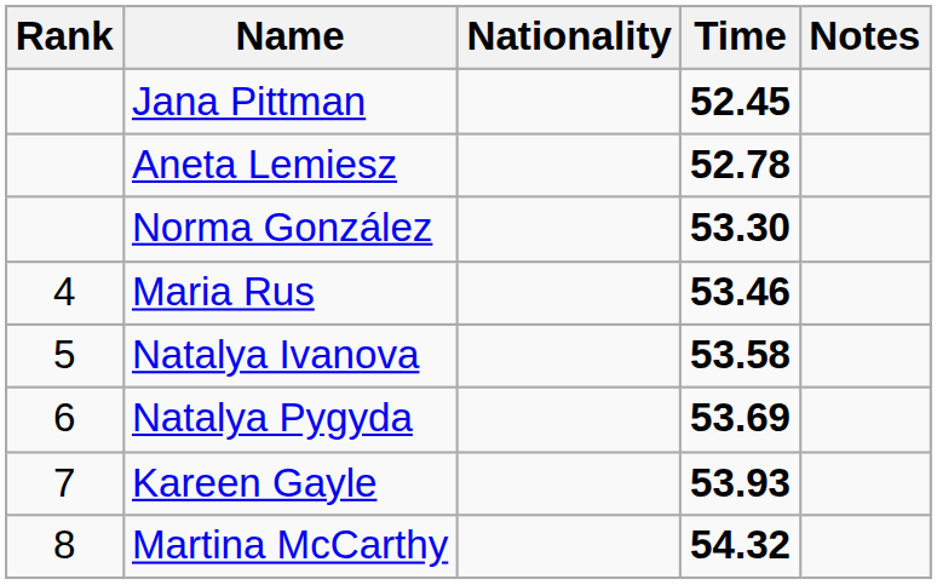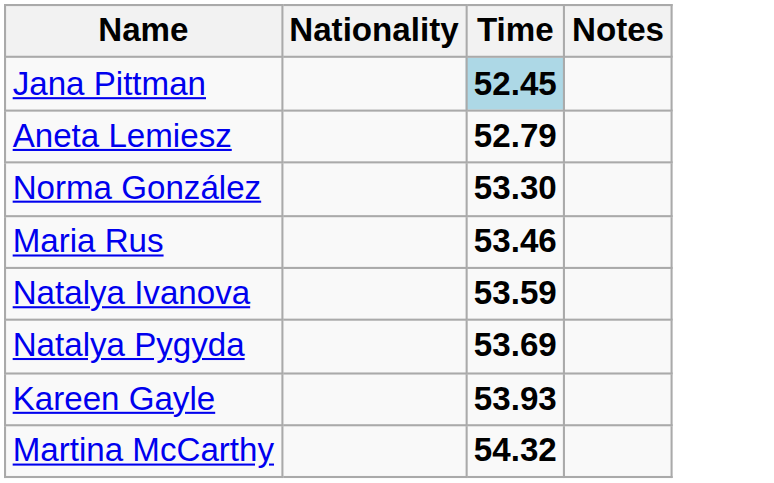- column: Rank | 4 | 5 | 6 | 7 | 8
Jana Pittman | Time: no background -> lightblue background
Aneta Lemiesz | Time: 52.78 -> 52.79
Natalya Ivanova | Time: 53.58 -> 53.59
